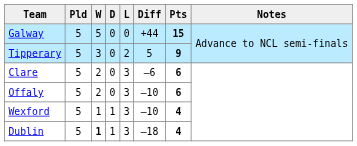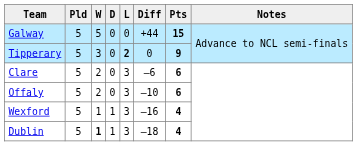Tipperary | L: normal -> bold
Tipperary | Diff: 5 -> 0
Wexford | Diff: –10 -> –16
